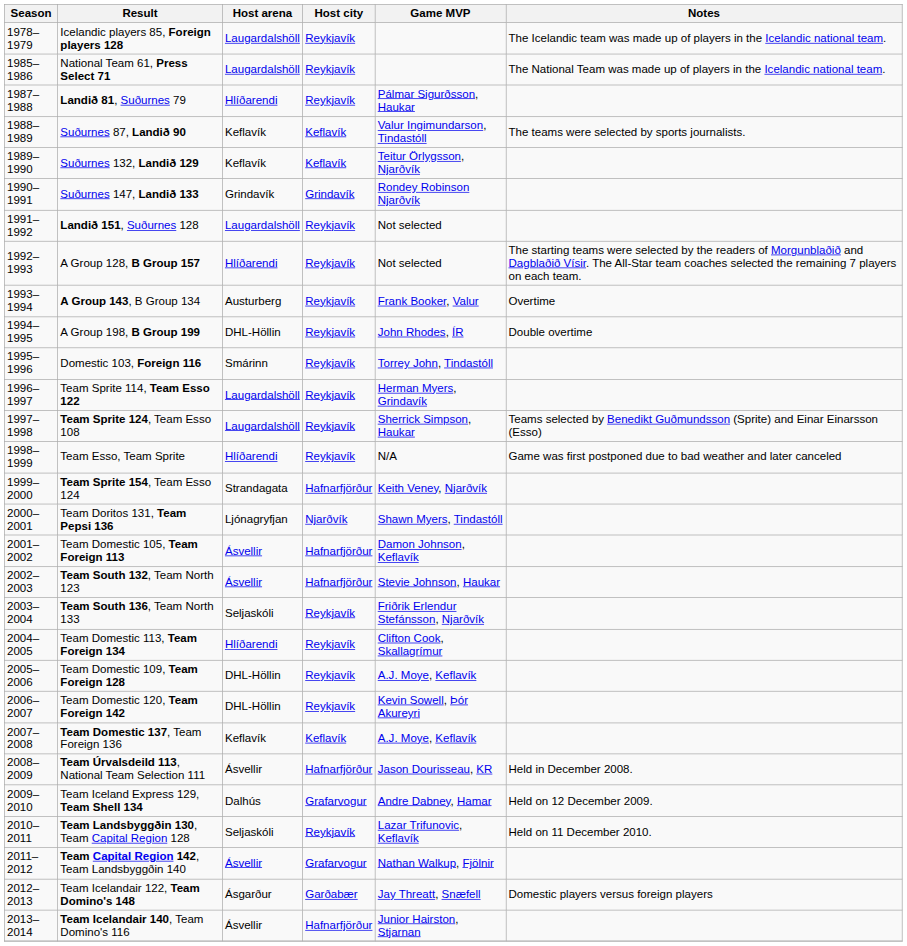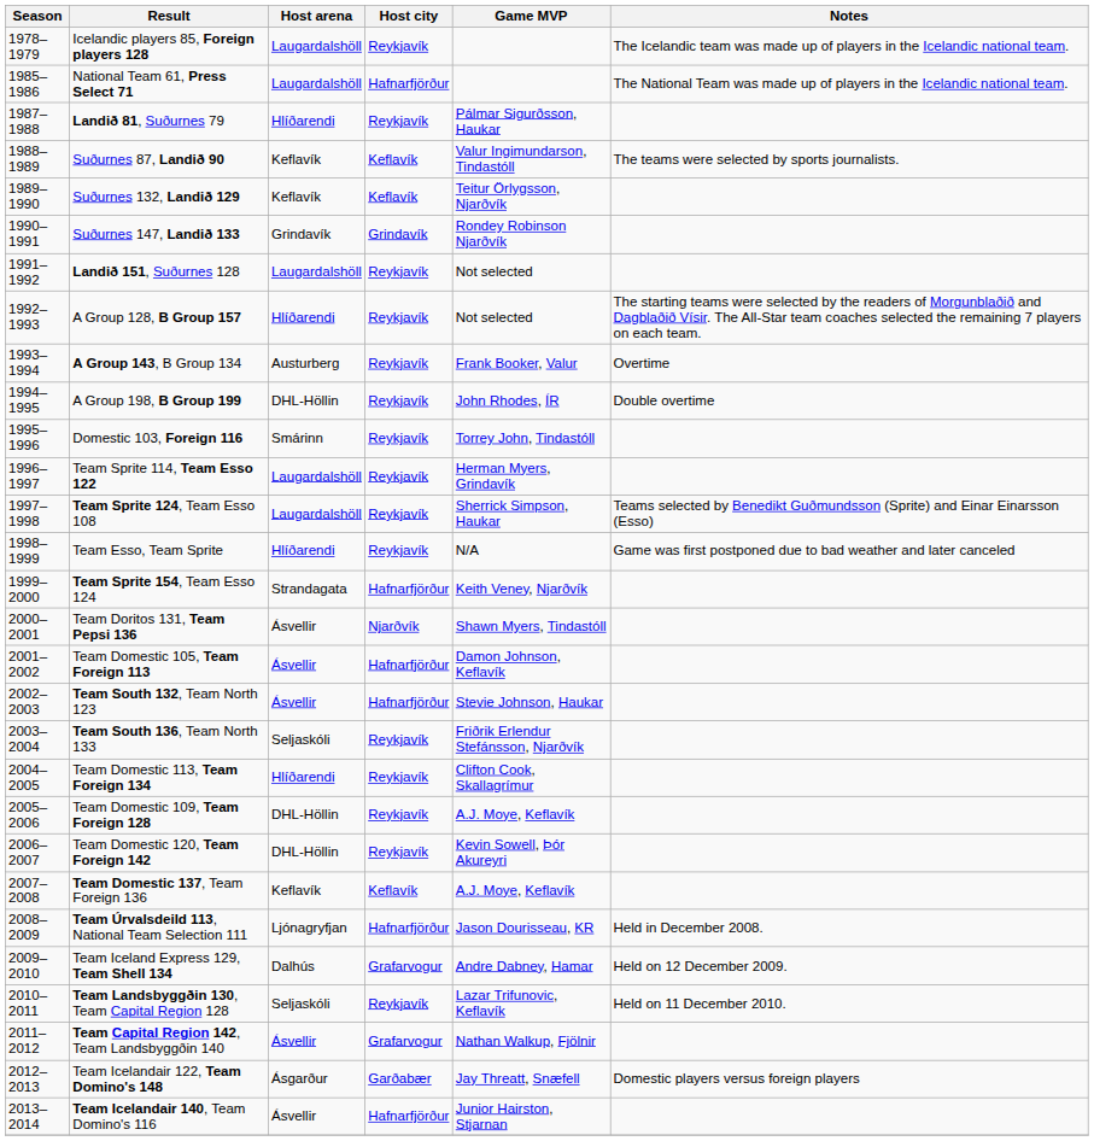National Team 61, Press Select 71 | Host city: Reykjavík -> Hafnarfjörður
Team Doritos 131, Team Pepsi 136 | Host arena: Ljónagryfjan -> Ásvellir
Team Úrvalsdeild 113, National Team Selection 111 | Host arena: Ásvellir -> Ljónagryfjan
